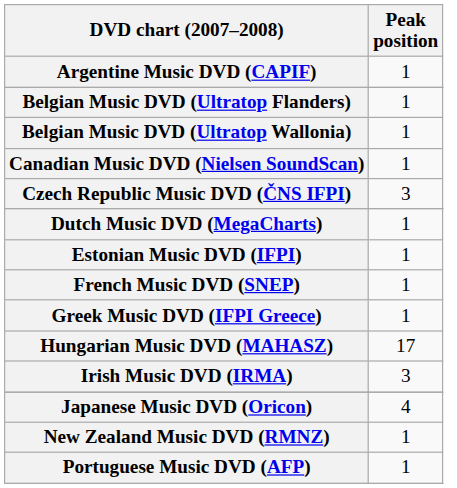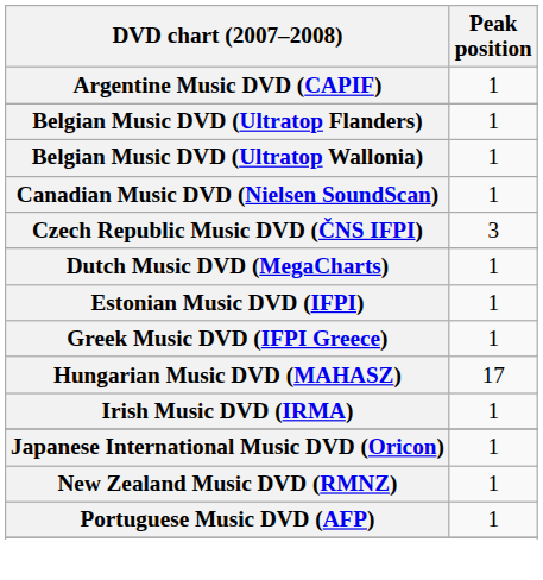- row: French Music DVD (SNEP) | 1
Irish Music DVD (IRMA) | Peak position: 3 -> 1
- row: Japanese Music DVD (Oricon) | 4
+ row: Japanese International Music DVD (Oricon) | 1
